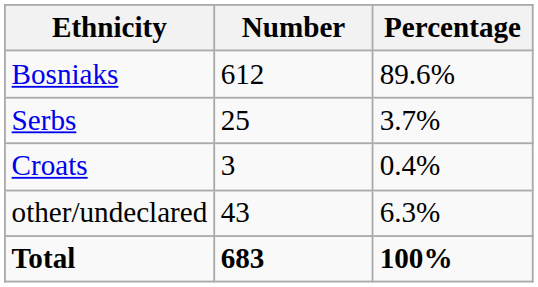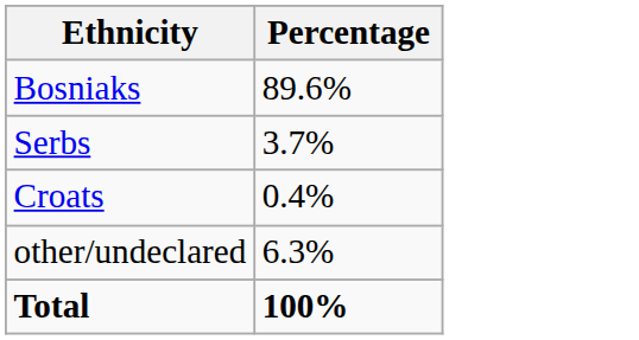- column: Number | 612 | 25 | 3 | 43 | 683
